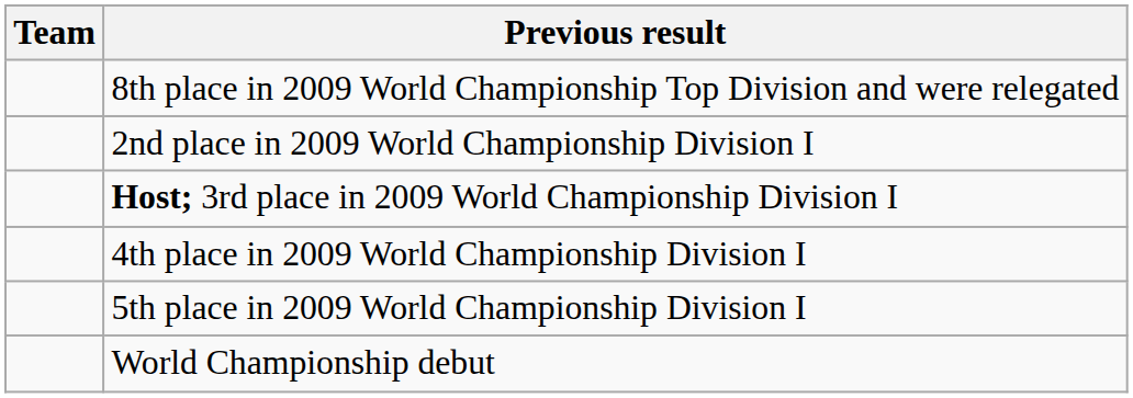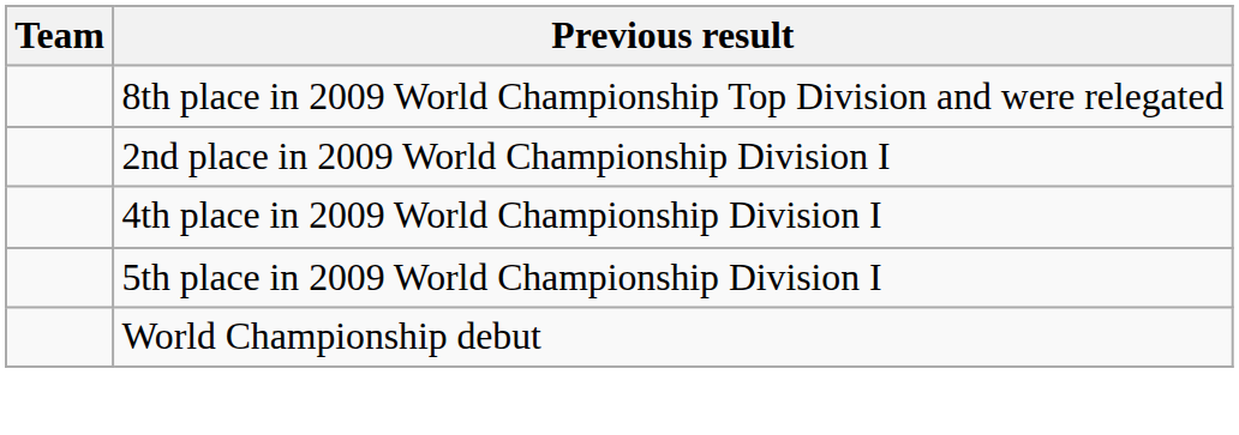- row: Host; 3rd place in 2009 World Championship Division I
